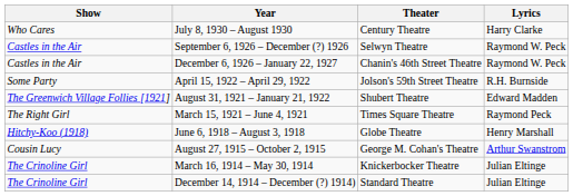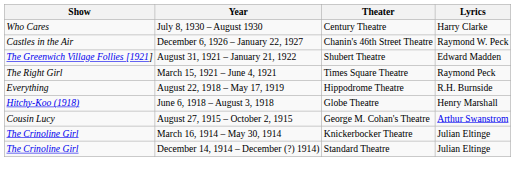- row: Castles in the Air | September 6, 1926 – December (?) 1926 | Selwyn Theatre | Raymond W. Peck
- row: Some Party | April 15, 1922 – April 29, 1922 | Jolson's 59th Street Theatre | R.H. Burnside
+ row: Everything | August 22, 1918 – May 17, 1919 | Hippodrome Theatre | R.H. Burnside
